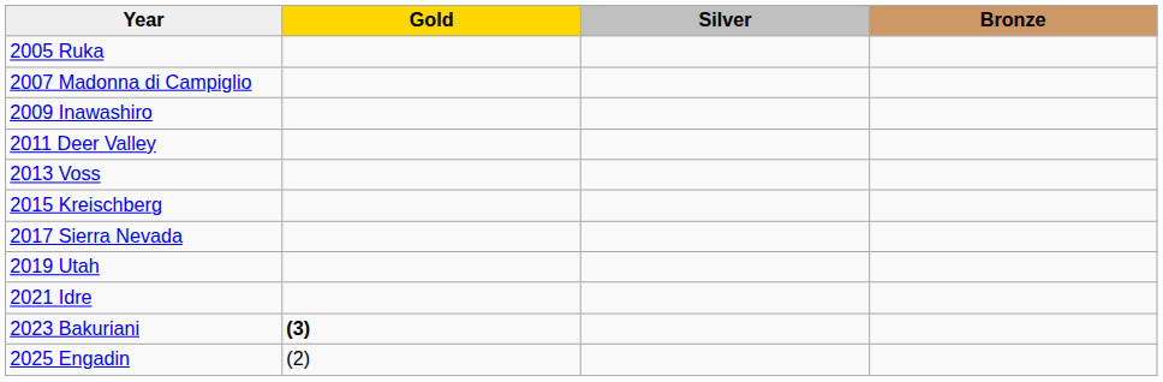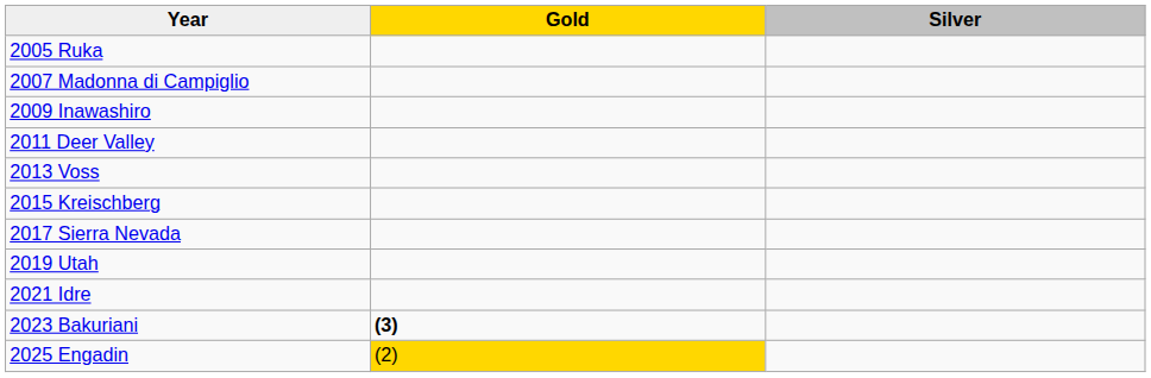- column: Bronze
2025 Engadin | Gold: no background -> gold background
